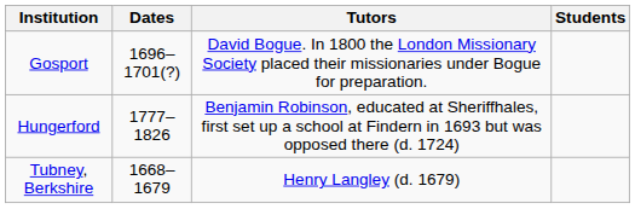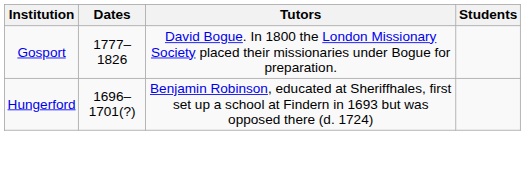Gosport | Dates: 1696–1701(?) -> 1777–1826
Hungerford | Dates: 1777–1826 -> 1696–1701(?)
- row: Tubney, Berkshire | 1668–1679 | Henry Langley (d. 1679)
